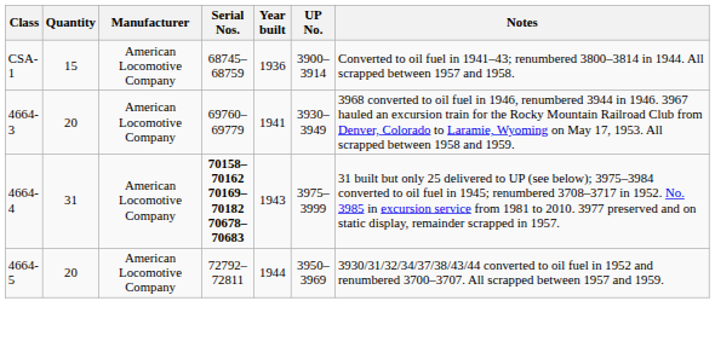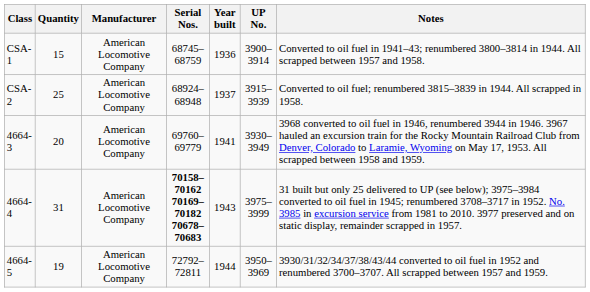+ row: CSA-2 | 25 | American Locomotive Company | 68924–68948 | 1937 | 3915–3939 | Converted to oil fuel; renumbered 3815–3839 in 1944. All scrapped in 1958.
4664-5 | Quantity: 20 -> 19
